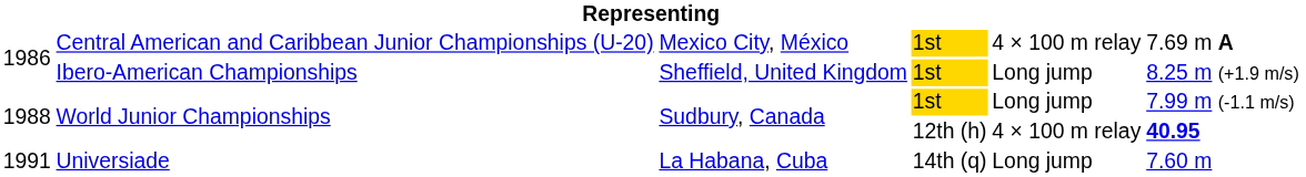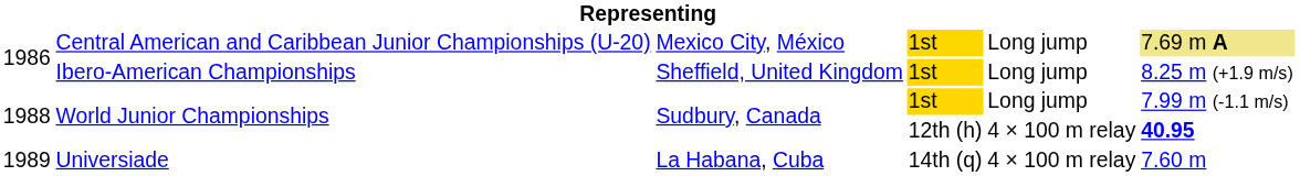Central American and Caribbean Junior Championships (U-20) | column 5: 4 × 100 m relay -> Long jump
Central American and Caribbean Junior Championships (U-20) | column 6: no background -> khaki background
Universiade | column 1: 1991 -> 1989
Universiade | column 5: Long jump -> 4 × 100 m relay
